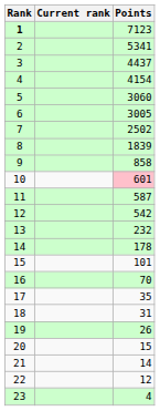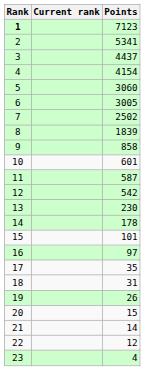10 | Points: pink background -> no background
13 | Points: 232 -> 230
16 | Points: 70 -> 97
